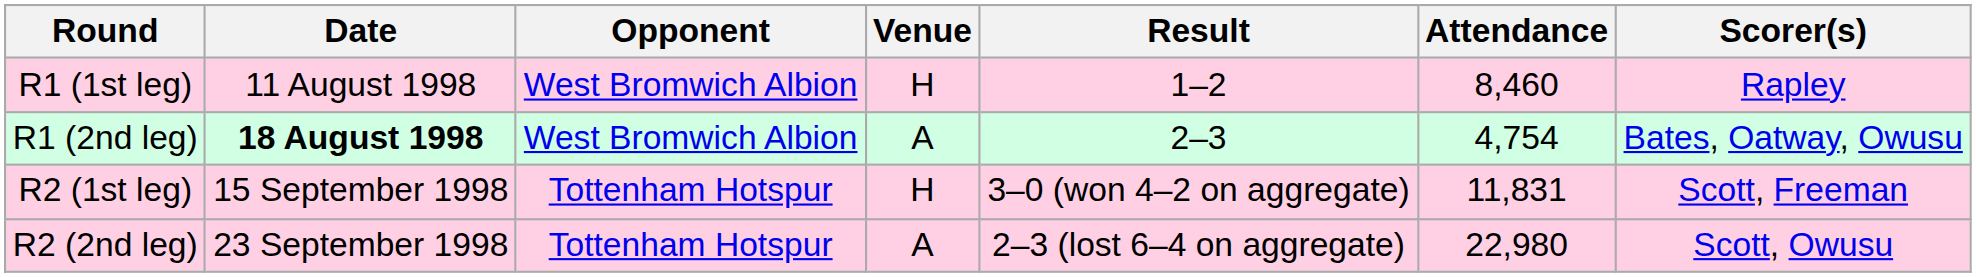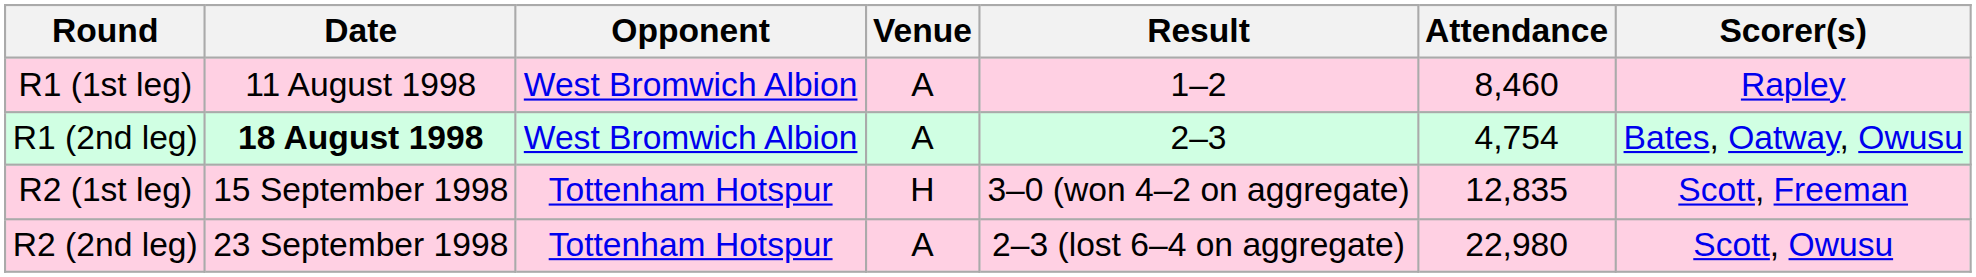R1 (1st leg) | Venue: H -> A
R2 (1st leg) | Attendance: 11,831 -> 12,835
